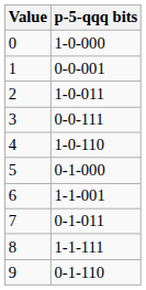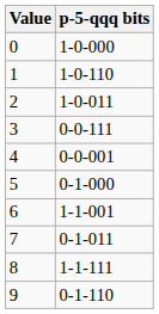1 | p-5-qqq bits: 0-0-001 -> 1-0-110
4 | p-5-qqq bits: 1-0-110 -> 0-0-001
